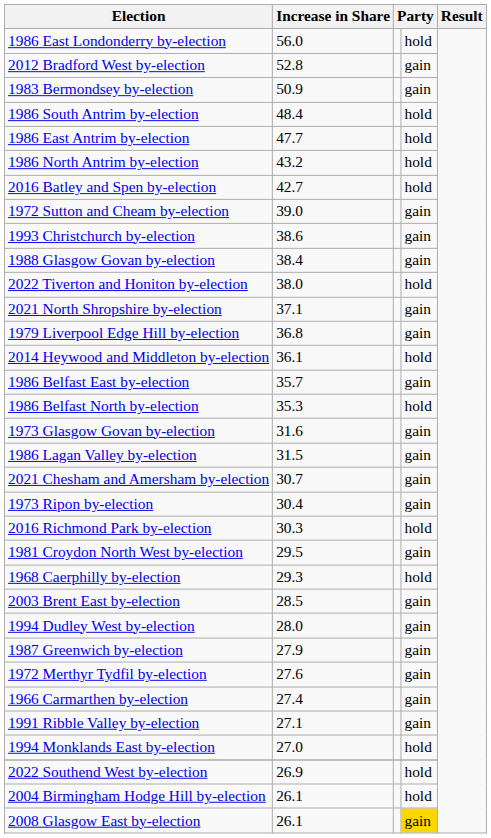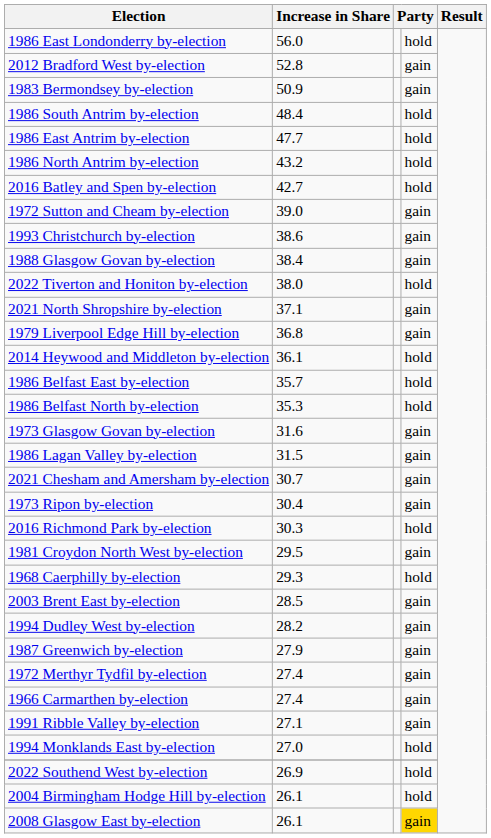1986 Belfast East by-election | column 4: gain -> hold
1994 Dudley West by-election | Increase in Share: 28.0 -> 28.2
1972 Merthyr Tydfil by-election | Increase in Share: 27.6 -> 27.4
